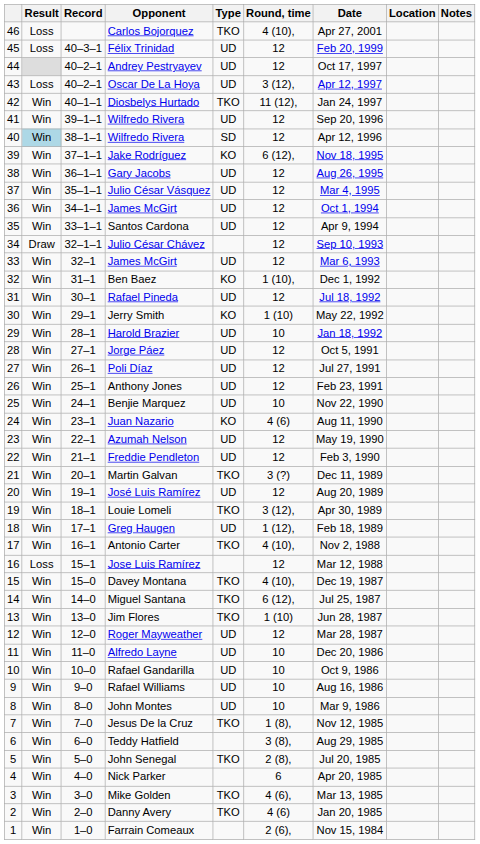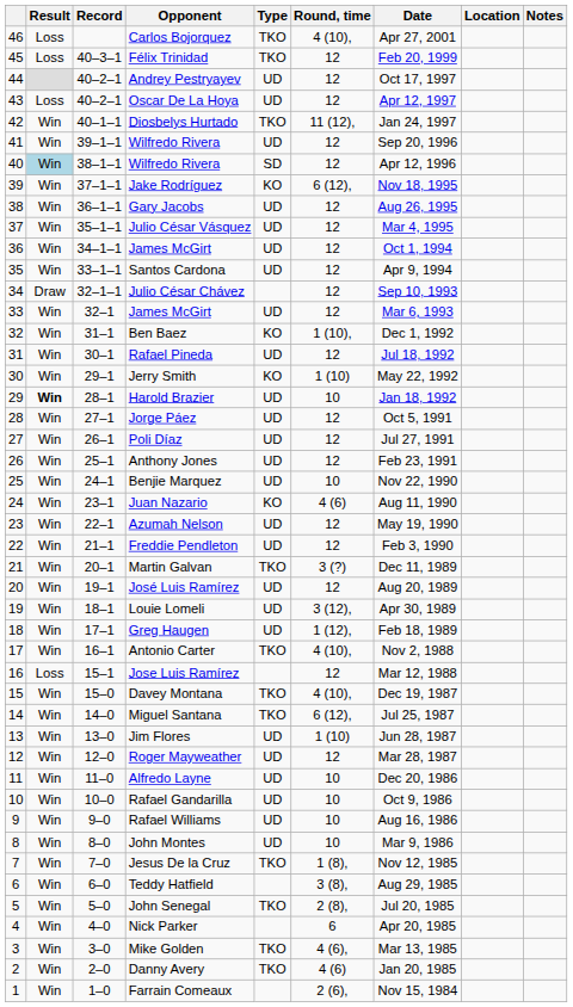Félix Trinidad | Type: UD -> TKO
Oscar De La Hoya | Round, time: 3 (12), -> 12
Harold Brazier | Result: normal -> bold
Louie Lomeli | Type: TKO -> UD
Jim Flores | Type: TKO -> UD
